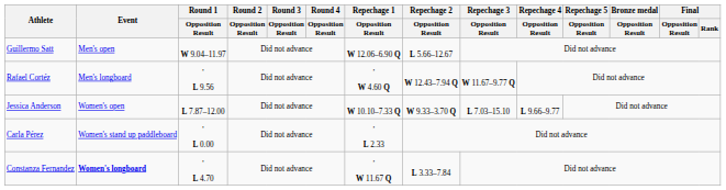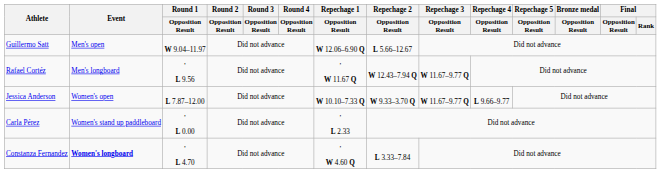Rafael Cortéz | Repechage 1 / Opposition Result: , W 4.60 Q -> , W 11.67 Q
Jessica Anderson | Repechage 3 / Opposition Result: L 7.03–15.10 -> W 11.67–9.77 Q
Constanza Fernandez | Repechage 1 / Opposition Result: , W 11.67 Q -> , W 4.60 Q
